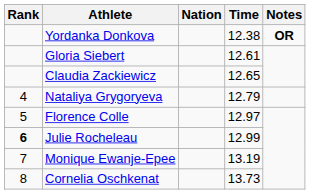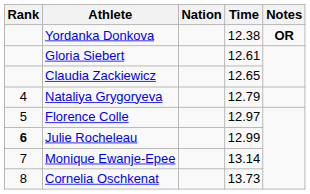Monique Ewanje-Epee | Time: 13.19 -> 13.14
